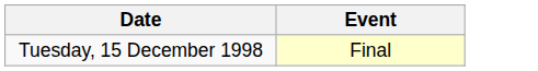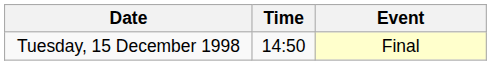+ column: Time | 14:50
